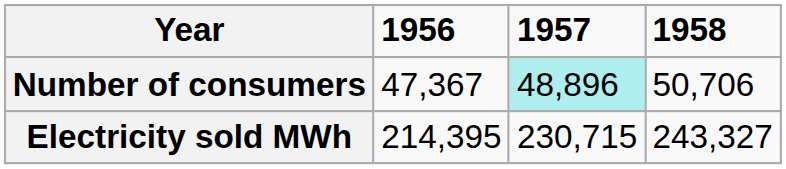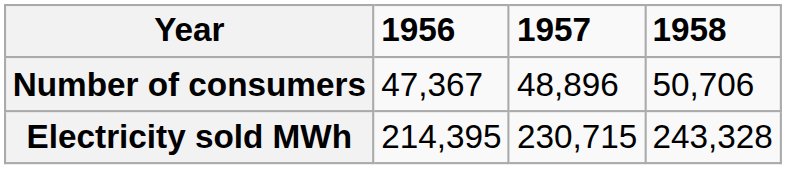Number of consumers | 1957: paleturquoise background -> no background
Electricity sold MWh | 1958: 243,327 -> 243,328
